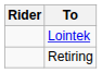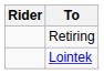rows swapped: Lointek <-> Retiring
